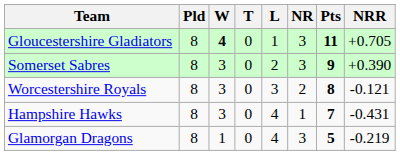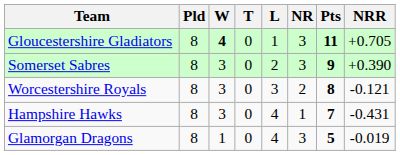Glamorgan Dragons | NRR: -0.219 -> -0.019
